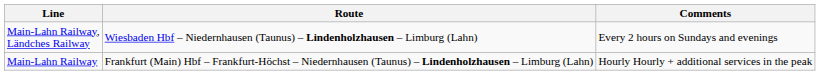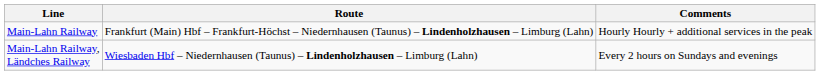rows swapped: Main-Lahn Railway, Ländches Railway <-> Main-Lahn Railway
